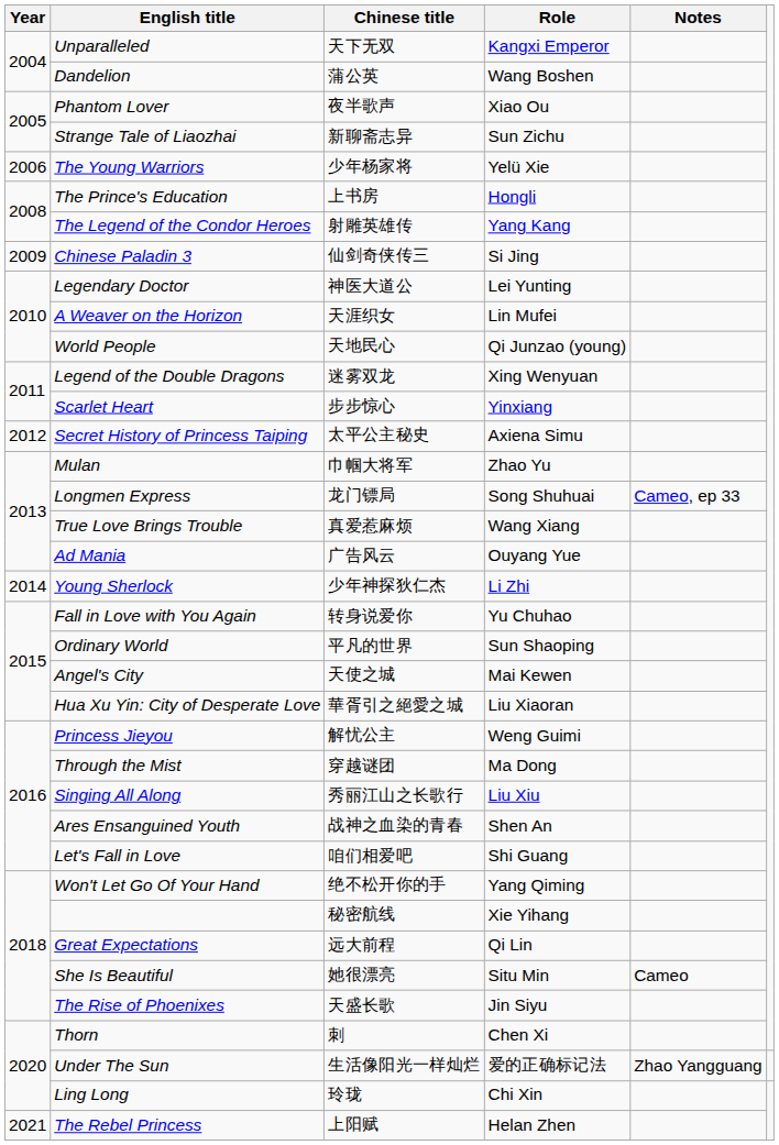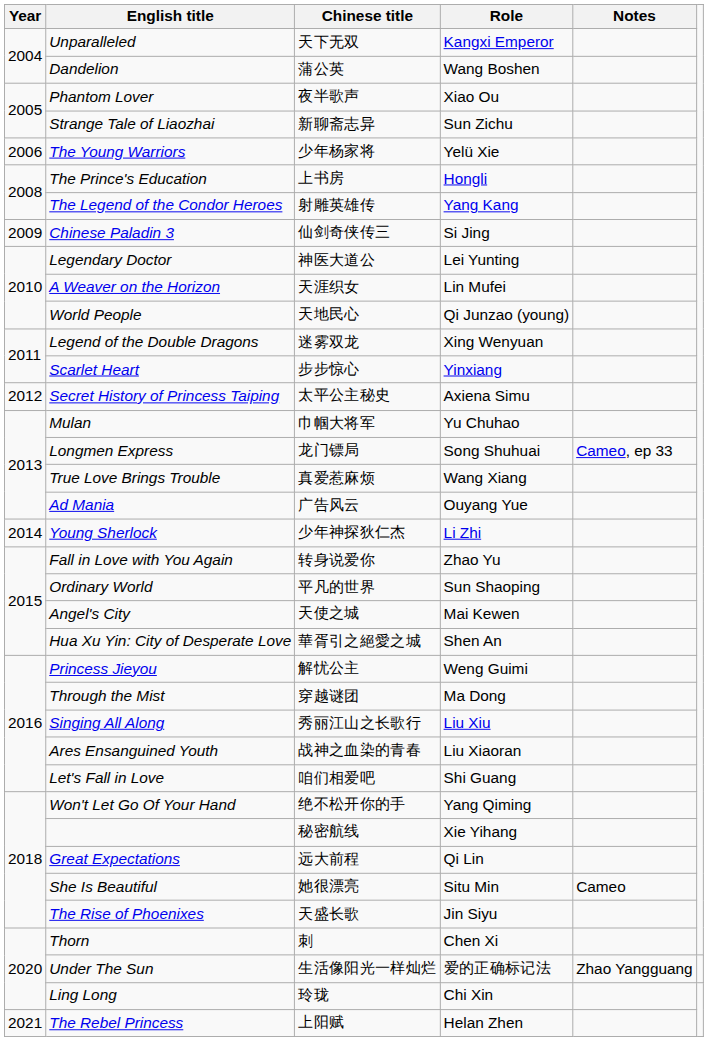Mulan | Role: Zhao Yu -> Yu Chuhao
Fall in Love with You Again | Role: Yu Chuhao -> Zhao Yu
Hua Xu Yin: City of Desperate Love | Role: Liu Xiaoran -> Shen An
Ares Ensanguined Youth | Role: Shen An -> Liu Xiaoran
